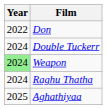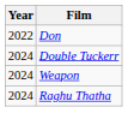Weapon | Year: lightgreen background -> no background
- row: 2025 | Aghathiyaa
